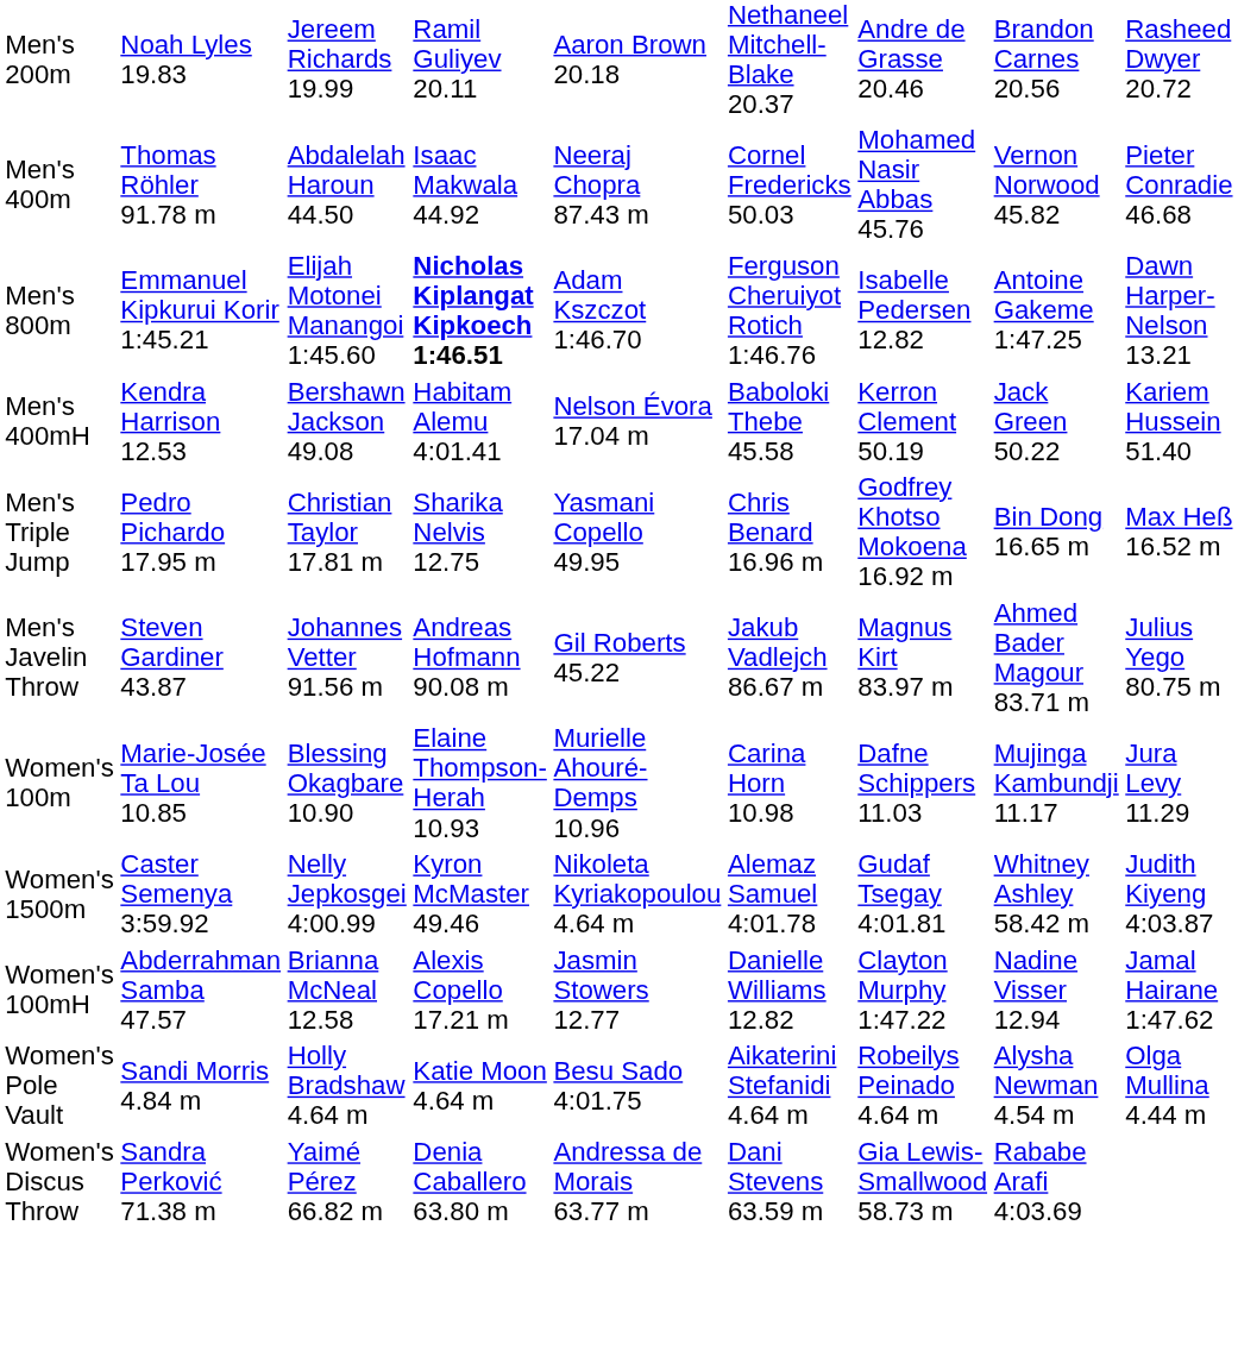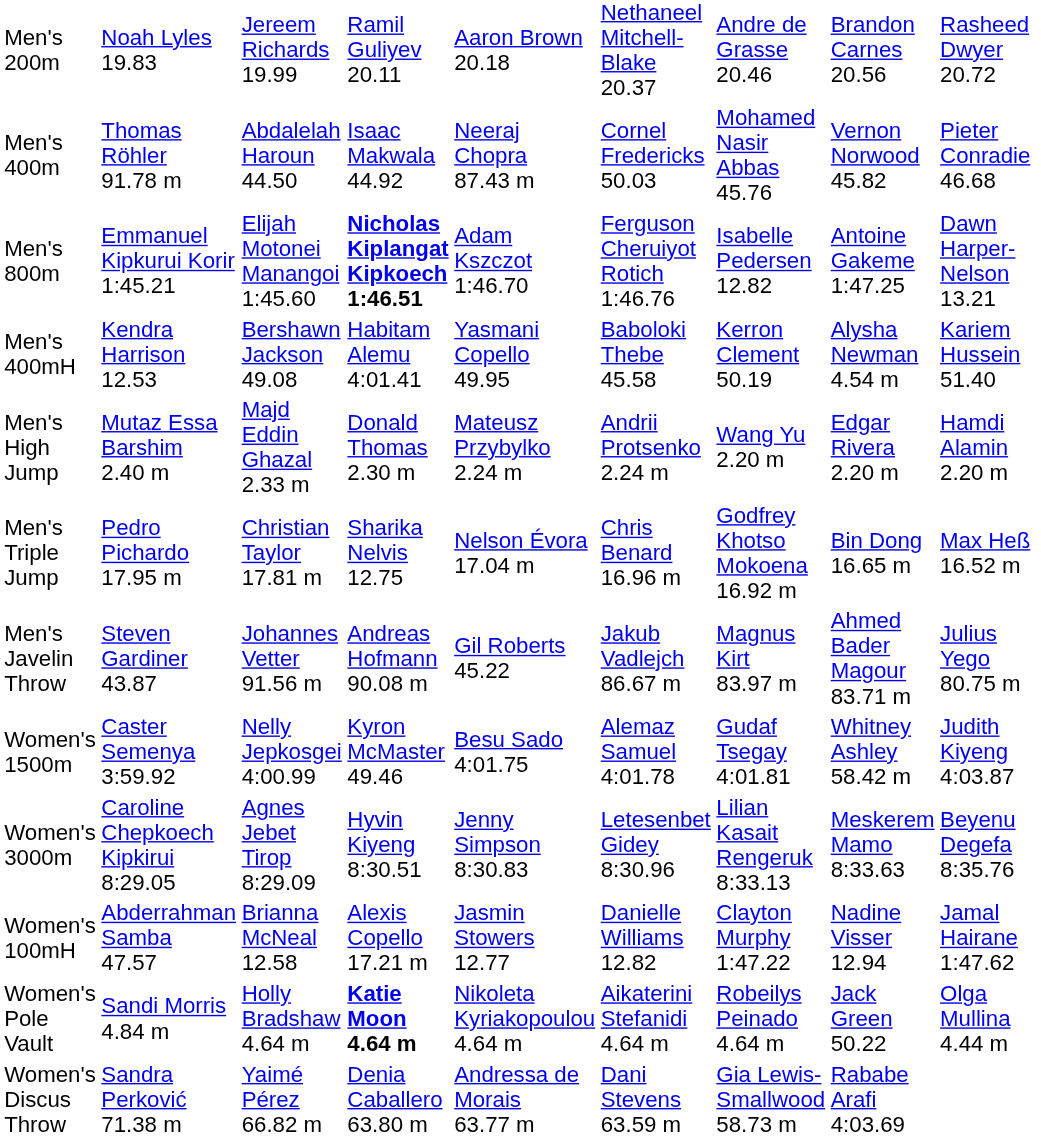Men's 400mH | column 5: Nelson Évora 17.04 m -> Yasmani Copello 49.95
Men's 400mH | column 8: Jack Green 50.22 -> Alysha Newman 4.54 m
+ row: Men's High Jump | Mutaz Essa Barshim 2.40 m | Majd Eddin Ghazal 2.33 m | Donald Thomas 2.30 m | Mateusz Przybylko 2.24 m | Andrii Protsenko 2.24 m | Wang Yu 2.20 m | Edgar Rivera 2.20 m | Hamdi Alamin 2.20 m
Men's Triple Jump | column 5: Yasmani Copello 49.95 -> Nelson Évora 17.04 m
- row: Women's 100m | Marie-Josée Ta Lou 10.85 | Blessing Okagbare 10.90 | Elaine Thompson-Herah 10.93 | Murielle Ahouré-Demps 10.96 | Carina Horn 10.98 | Dafne Schippers 11.03 | Mujinga Kambundji 11.17 | Jura Levy 11.29
Women's 1500m | column 5: Nikoleta Kyriakopoulou 4.64 m -> Besu Sado 4:01.75
+ row: Women's 3000m | Caroline Chepkoech Kipkirui 8:29.05 | Agnes Jebet Tirop 8:29.09 | Hyvin Kiyeng 8:30.51 | Jenny Simpson 8:30.83 | Letesenbet Gidey 8:30.96 | Lilian Kasait Rengeruk 8:33.13 | Meskerem Mamo 8:33.63 | Beyenu Degefa 8:35.76
Women's Pole Vault | column 4: normal -> bold
Women's Pole Vault | column 5: Besu Sado 4:01.75 -> Nikoleta Kyriakopoulou 4.64 m
Women's Pole Vault | column 8: Alysha Newman 4.54 m -> Jack Green 50.22
